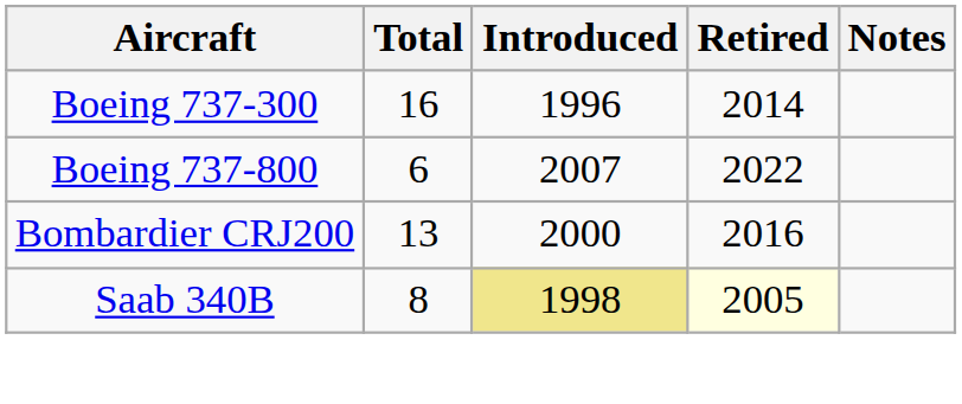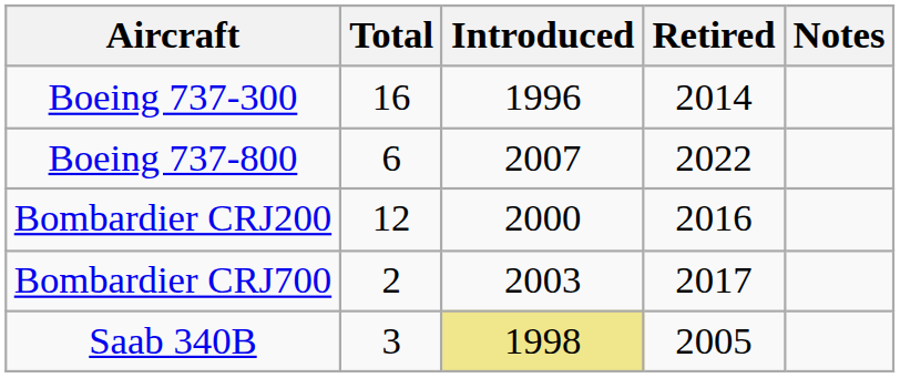Bombardier CRJ200 | Total: 13 -> 12
+ row: Bombardier CRJ700 | 2 | 2003 | 2017
Saab 340B | Total: 8 -> 3
Saab 340B | Retired: lightyellow background -> no background
